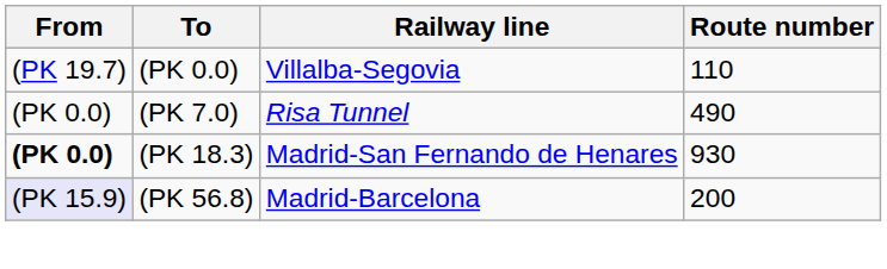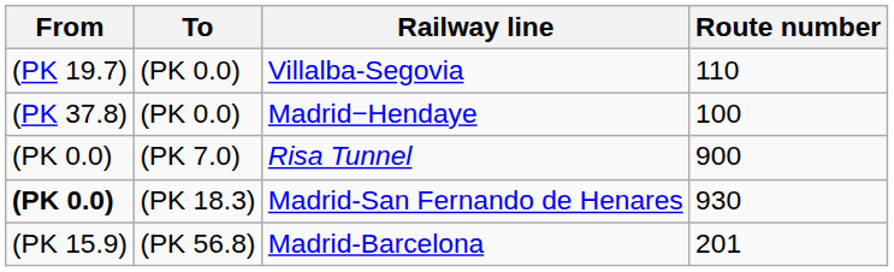+ row: (PK 37.8) | (PK 0.0) | Madrid−Hendaye | 100
Risa Tunnel | Route number: 490 -> 900
Madrid-Barcelona | From: lavender background -> no background
Madrid-Barcelona | Route number: 200 -> 201
